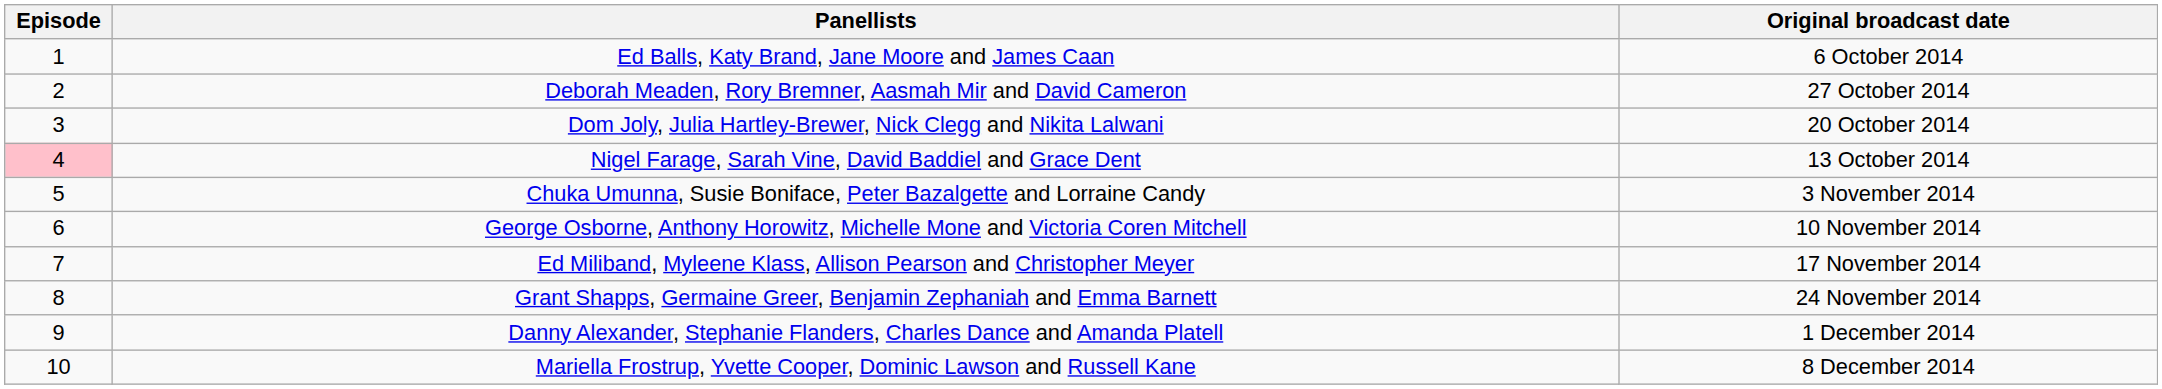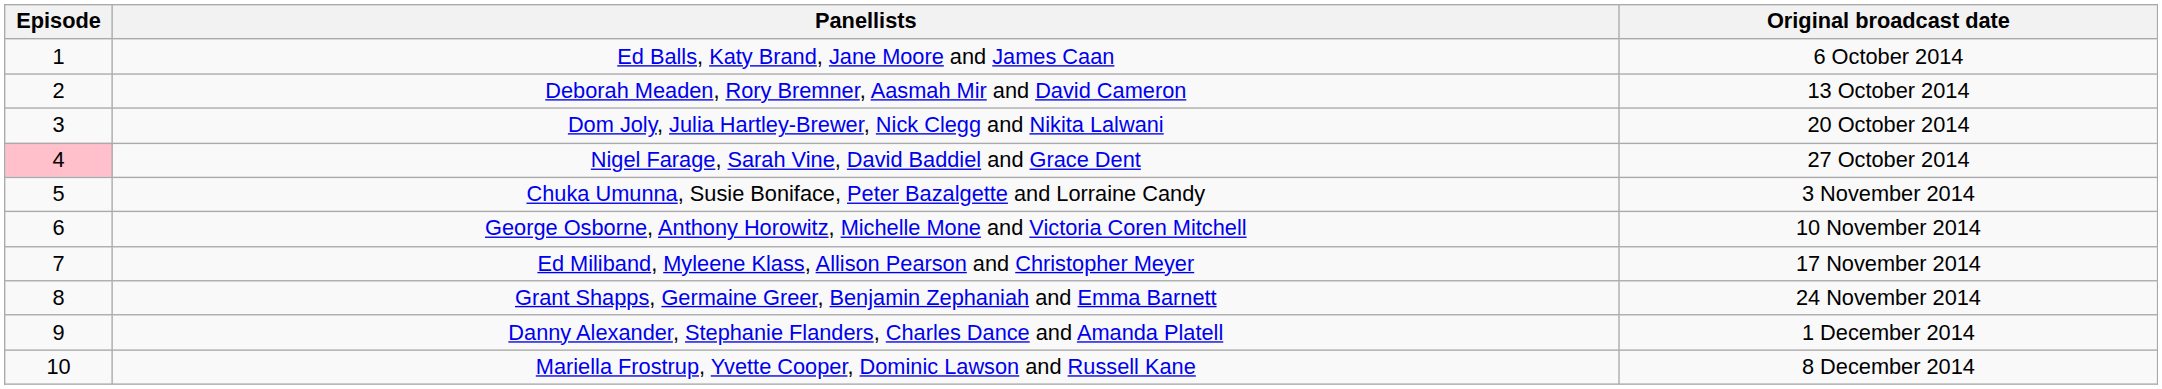Deborah Meaden, Rory Bremner, Aasmah Mir and David Cameron | Original broadcast date: 27 October 2014 -> 13 October 2014
Nigel Farage, Sarah Vine, David Baddiel and Grace Dent | Original broadcast date: 13 October 2014 -> 27 October 2014
